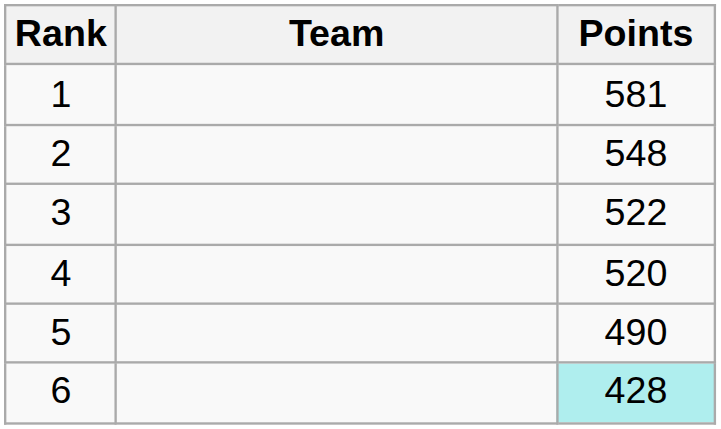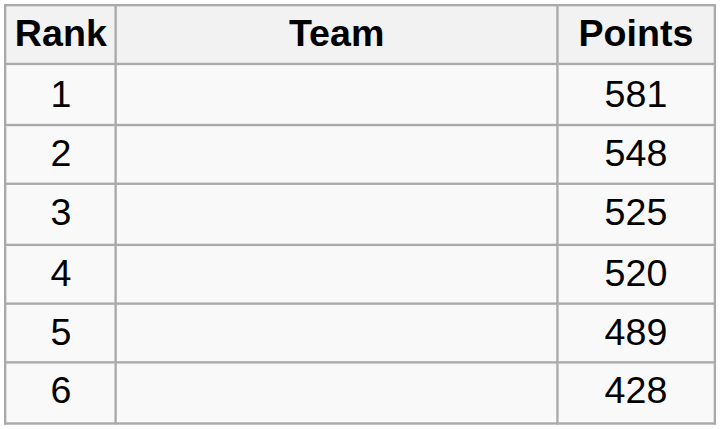3 | Points: 522 -> 525
5 | Points: 490 -> 489
6 | Points: paleturquoise background -> no background
